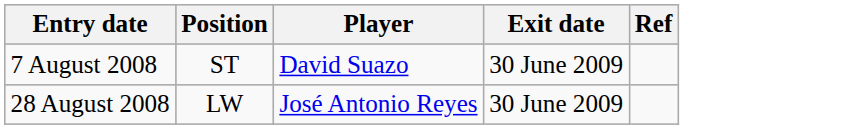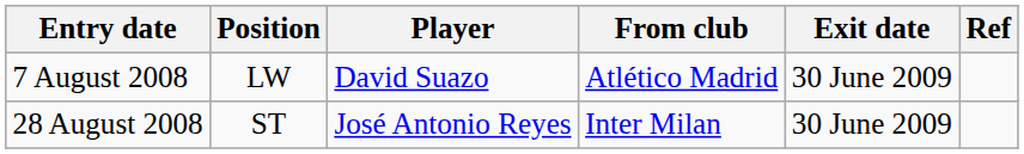+ column: From club | Atlético Madrid | Inter Milan
7 August 2008 | Position: ST -> LW
28 August 2008 | Position: LW -> ST
